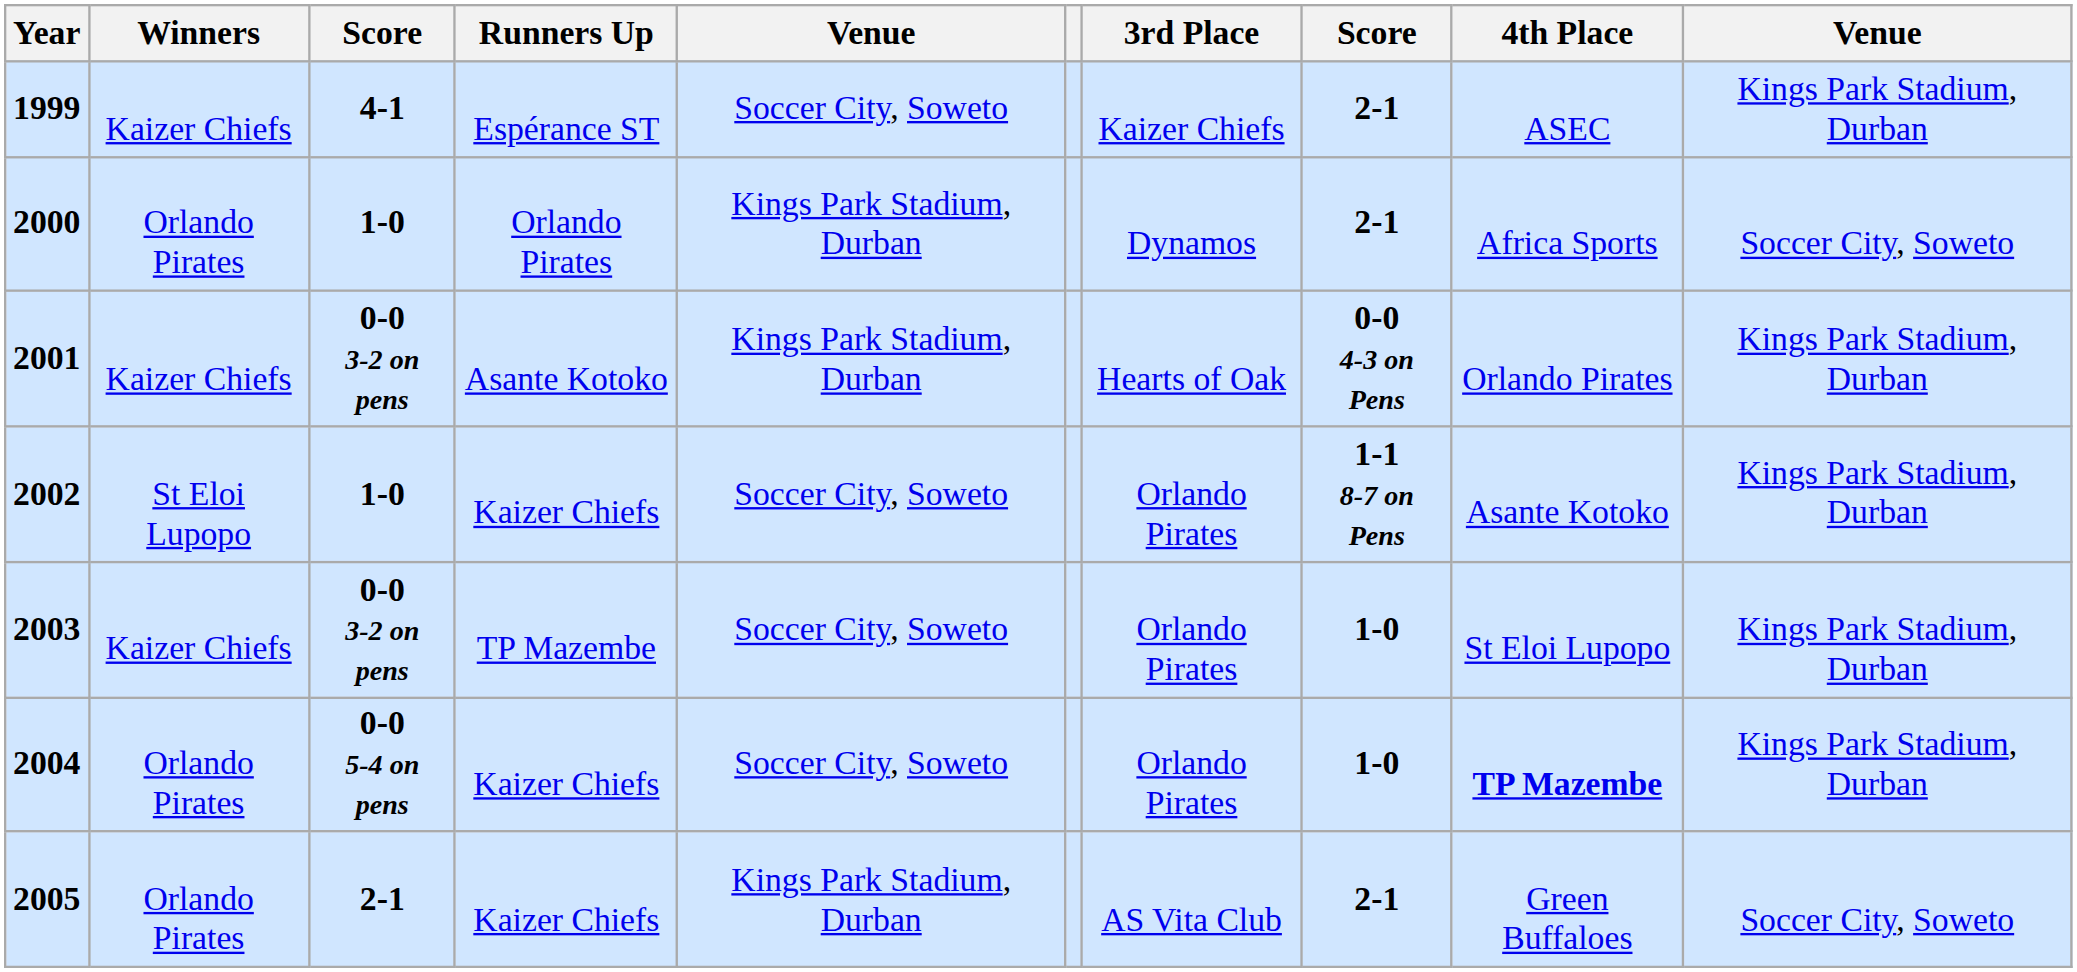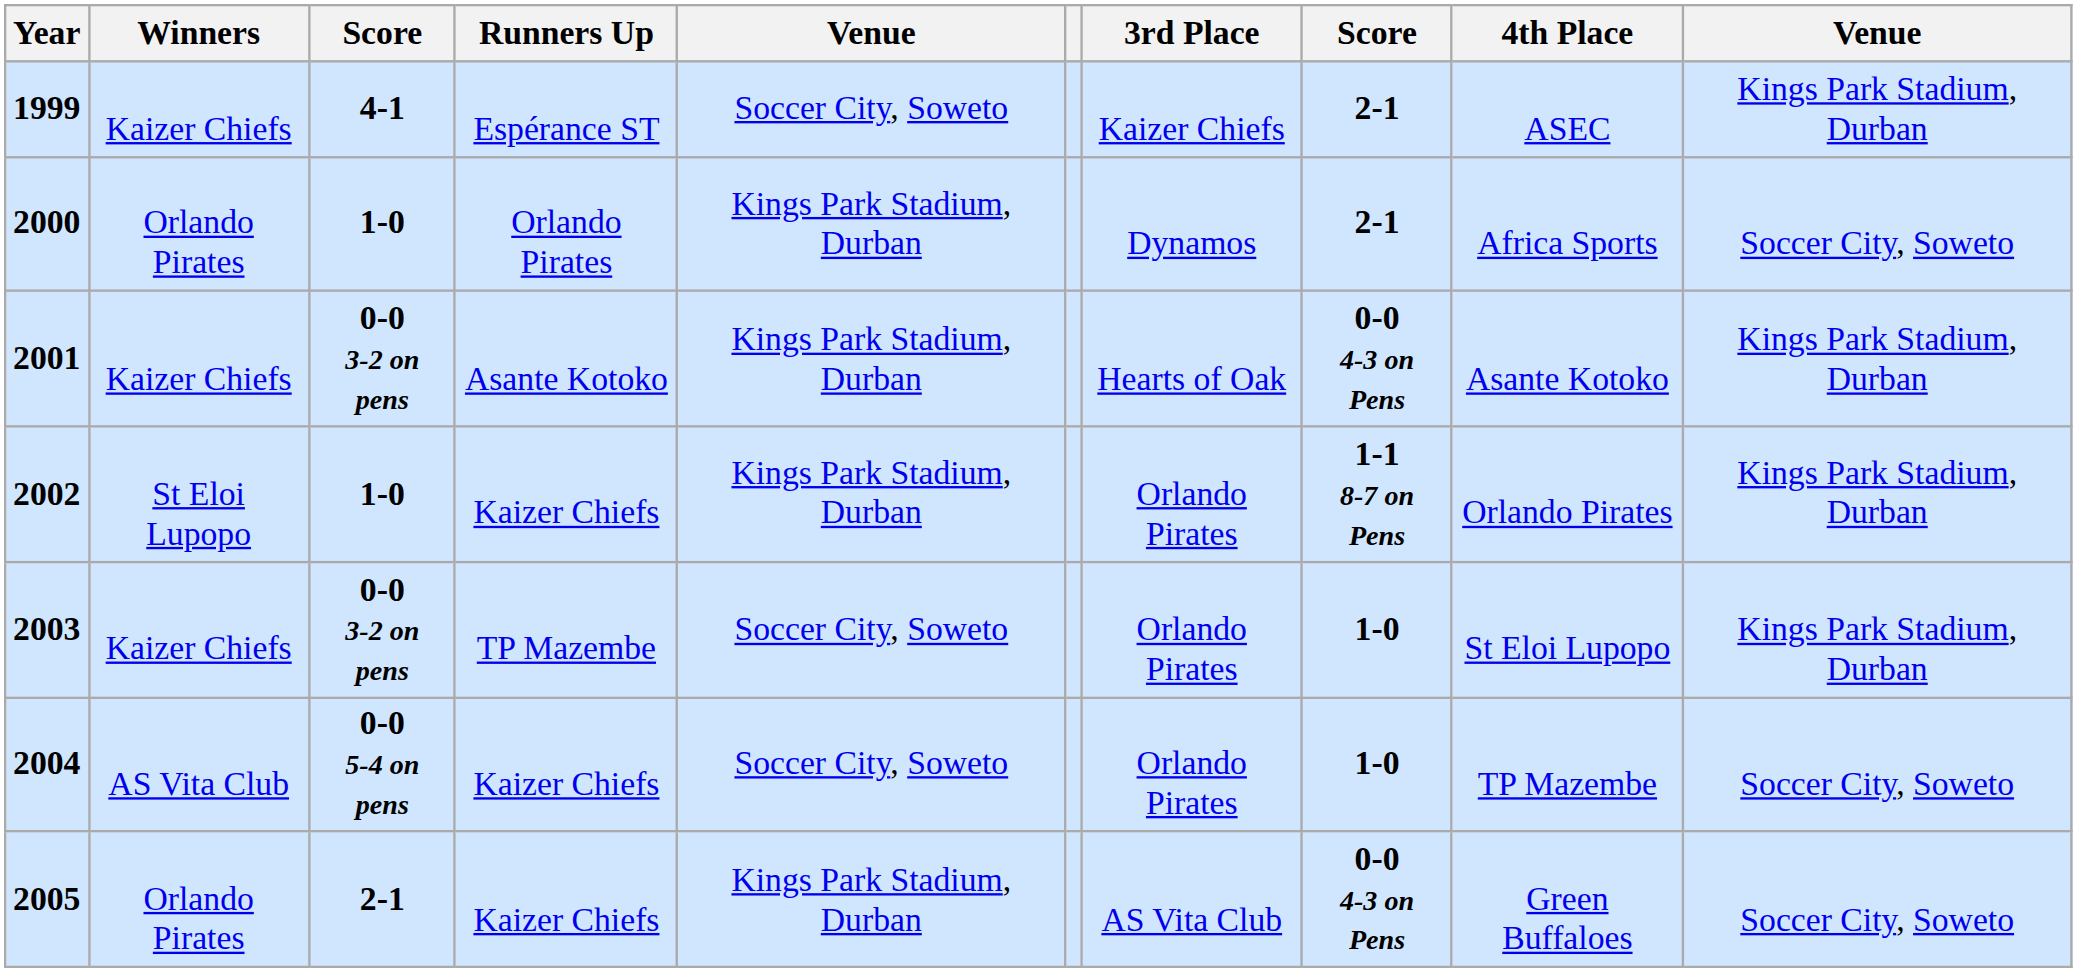2001 | 4th Place: Orlando Pirates -> Asante Kotoko
2002 | column 5: Soccer City, Soweto -> Kings Park Stadium, Durban
2002 | 4th Place: Asante Kotoko -> Orlando Pirates
2004 | Winners: Orlando Pirates -> AS Vita Club
2004 | 4th Place: bold -> normal
2004 | column 10: Kings Park Stadium, Durban -> Soccer City, Soweto
2005 | column 8: 2-1 -> 0-0 4-3 on Pens
